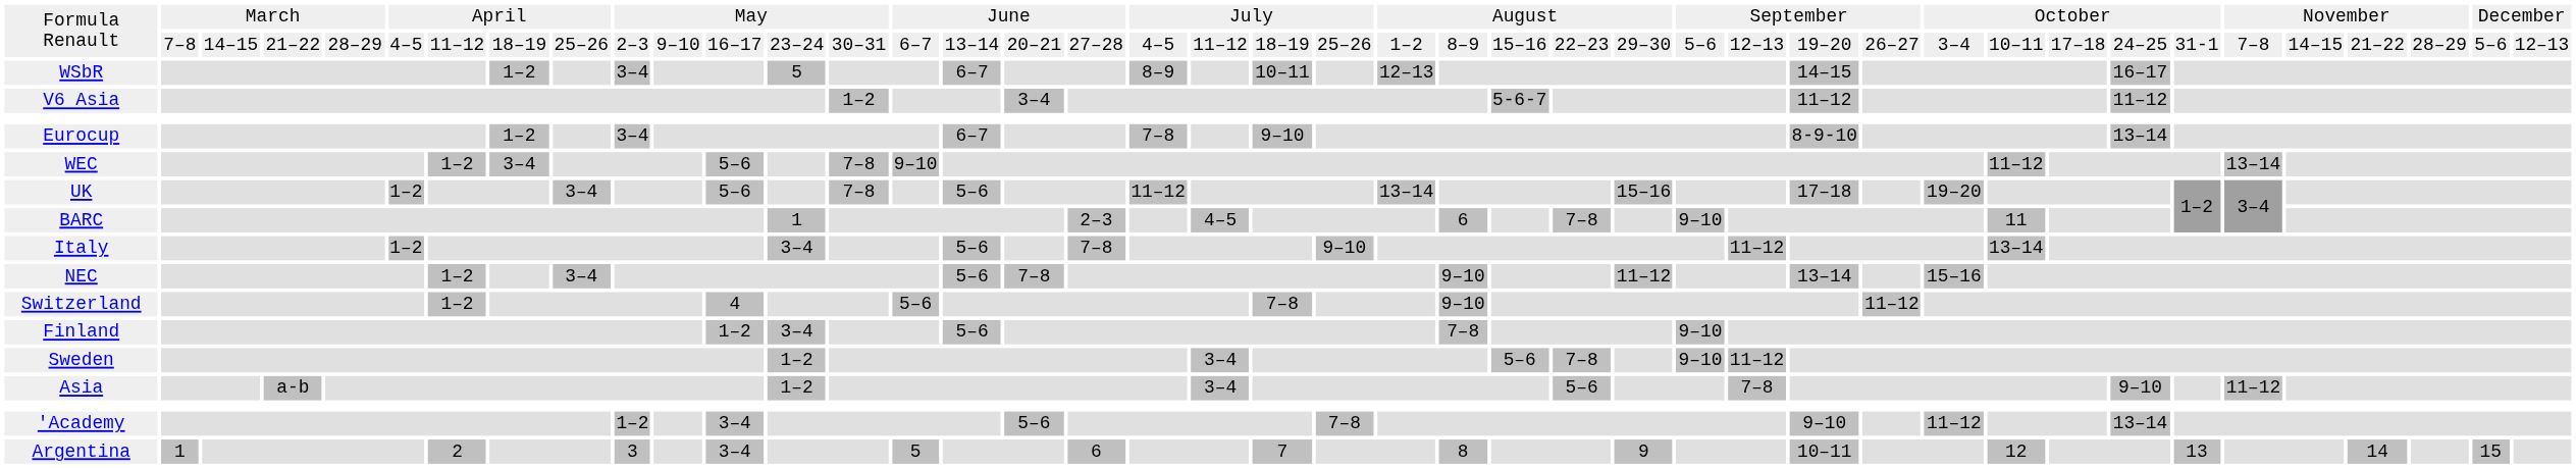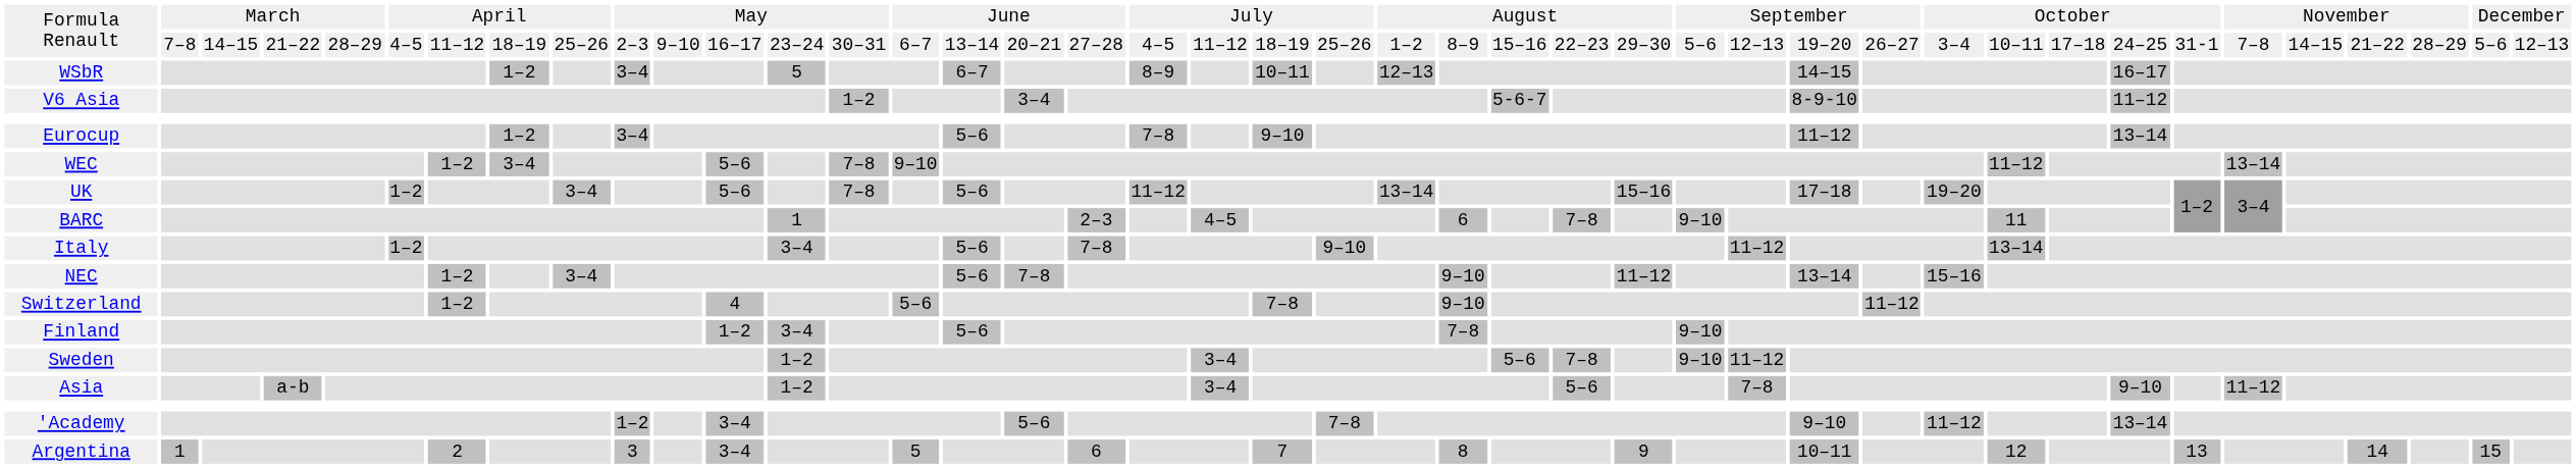V6 Asia | column 30: 11–12 -> 8-9-10
Eurocup | column 16: 6–7 -> 5–6
Eurocup | column 30: 8-9-10 -> 11–12
